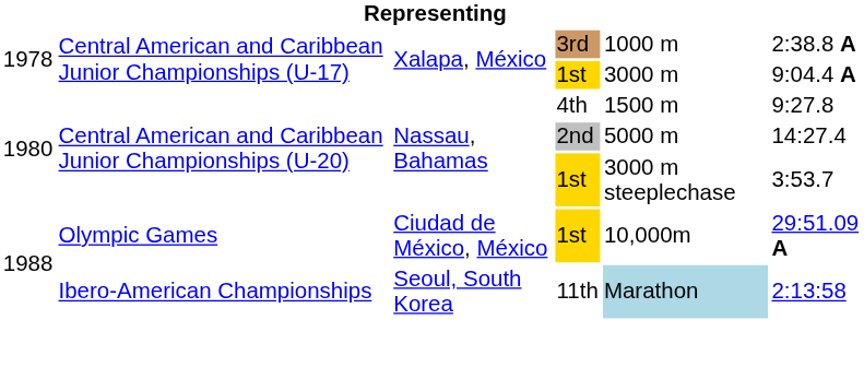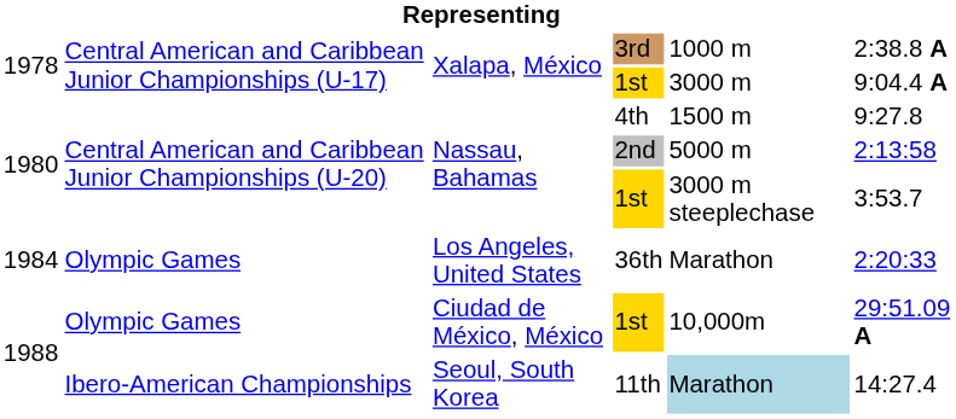2nd | column 6: 14:27.4 -> 2:13:58
+ row: 1984 | Olympic Games | Los Angeles, United States | 36th | Marathon | 2:20:33
11th | column 6: 2:13:58 -> 14:27.4
